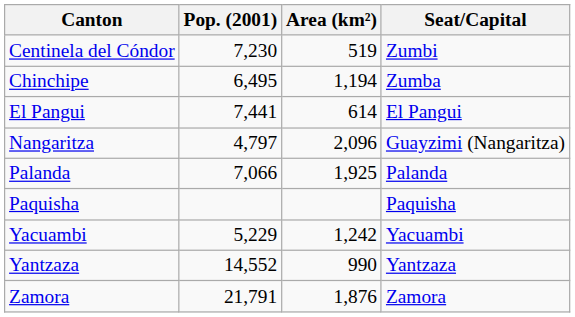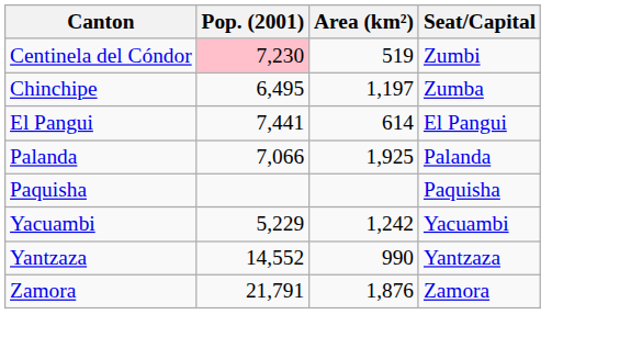Centinela del Cóndor | Pop. (2001): no background -> pink background
Chinchipe | Area (km²): 1,194 -> 1,197
- row: Nangaritza | 4,797 | 2,096 | Guayzimi (Nangaritza)
